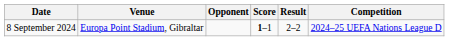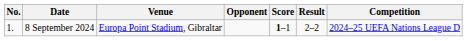+ column: No. | 1.
